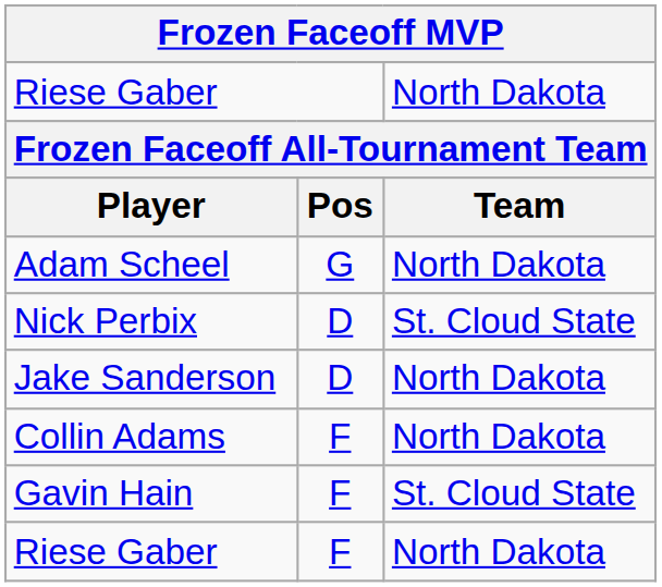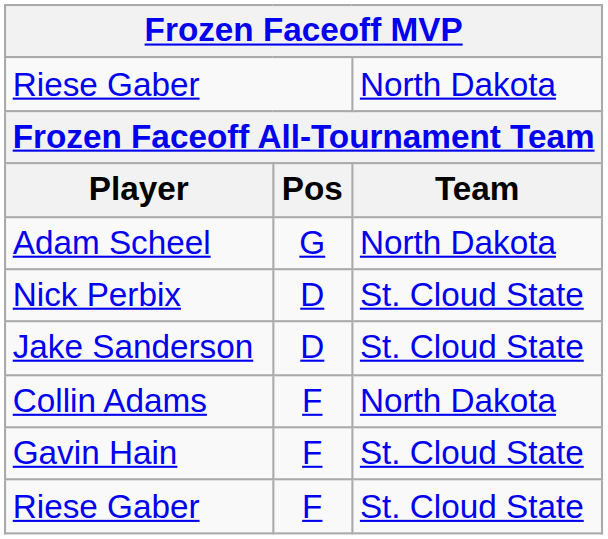Jake Sanderson | column 3: North Dakota -> St. Cloud State
Riese Gaber / F | column 3: North Dakota -> St. Cloud State
